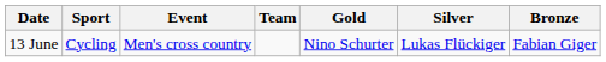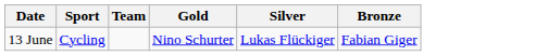- column: Event | Men's cross country
